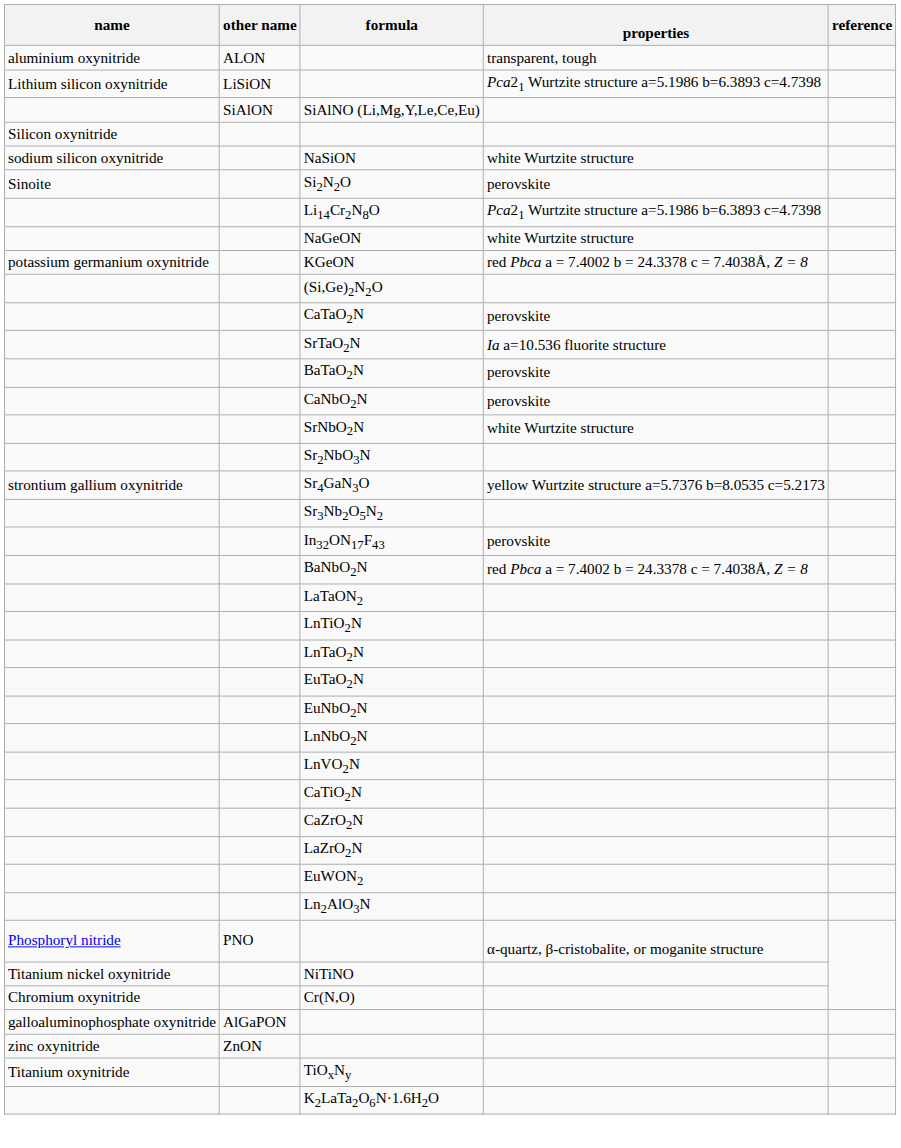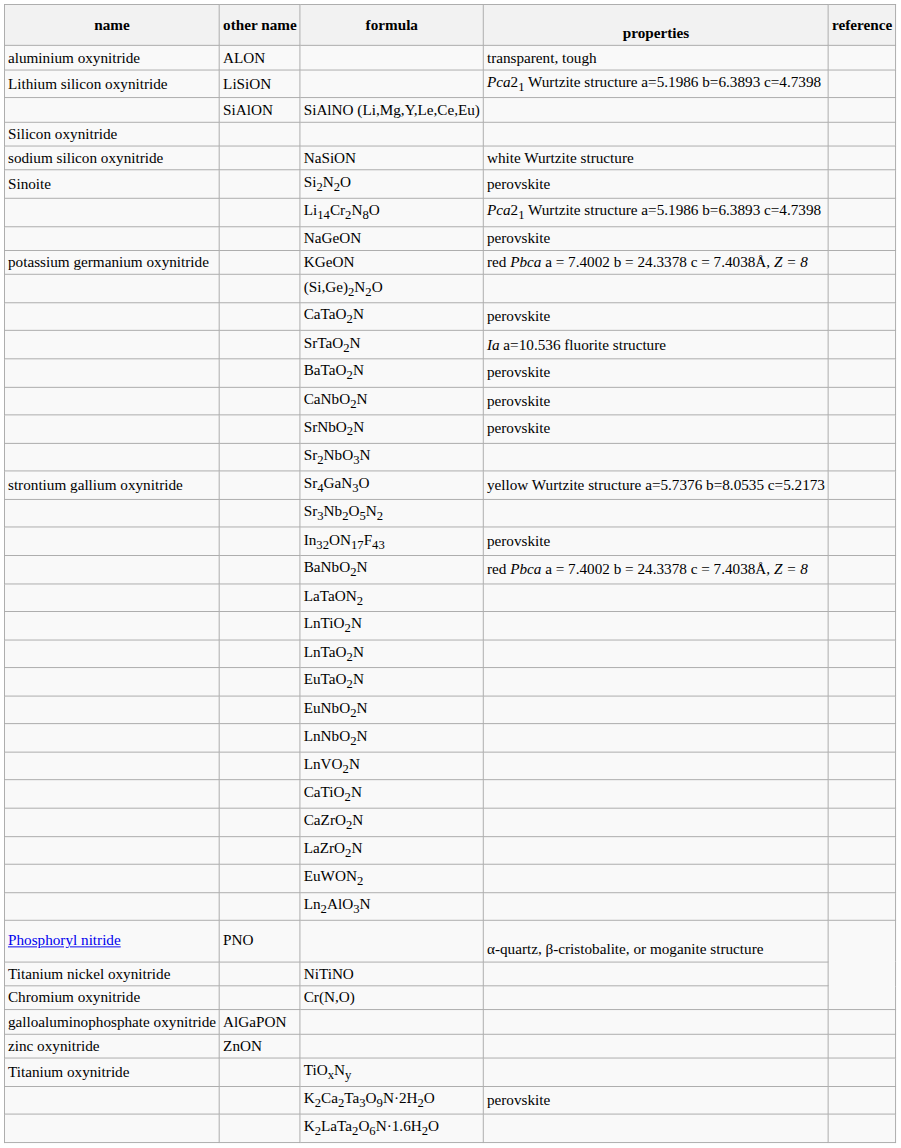NaGeON | properties: white Wurtzite structure -> perovskite
SrNbO2N | properties: white Wurtzite structure -> perovskite
+ row: K2Ca2Ta3O9N·2H2O | perovskite
